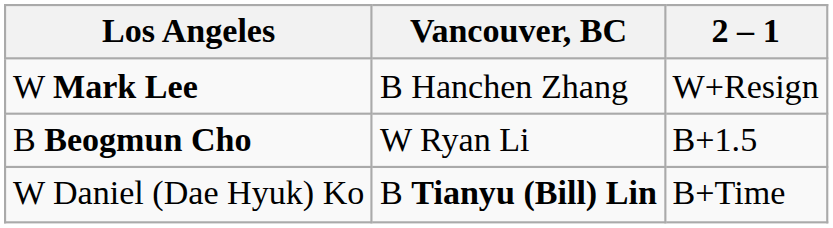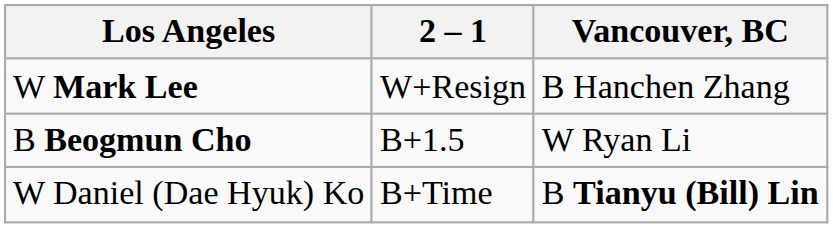columns swapped: 2 – 1 <-> Vancouver, BC
